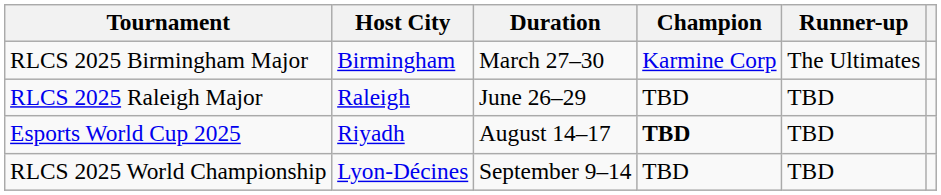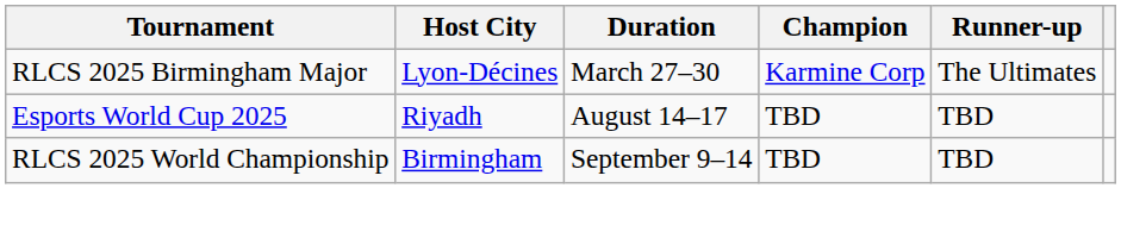RLCS 2025 Birmingham Major | Host City: Birmingham -> Lyon-Décines
- row: RLCS 2025 Raleigh Major | Raleigh | June 26–29 | TBD | TBD
Esports World Cup 2025 | Champion: bold -> normal
RLCS 2025 World Championship | Host City: Lyon-Décines -> Birmingham
